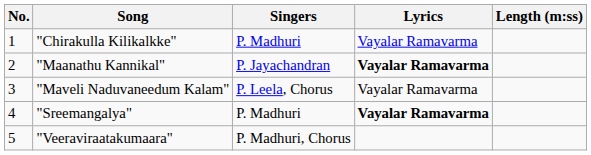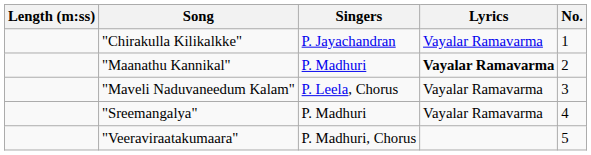columns swapped: No. <-> Length (m:ss)
"Chirakulla Kilikalkke" | Singers: P. Madhuri -> P. Jayachandran
"Maanathu Kannikal" | Singers: P. Jayachandran -> P. Madhuri
"Sreemangalya" | Lyrics: bold -> normal
